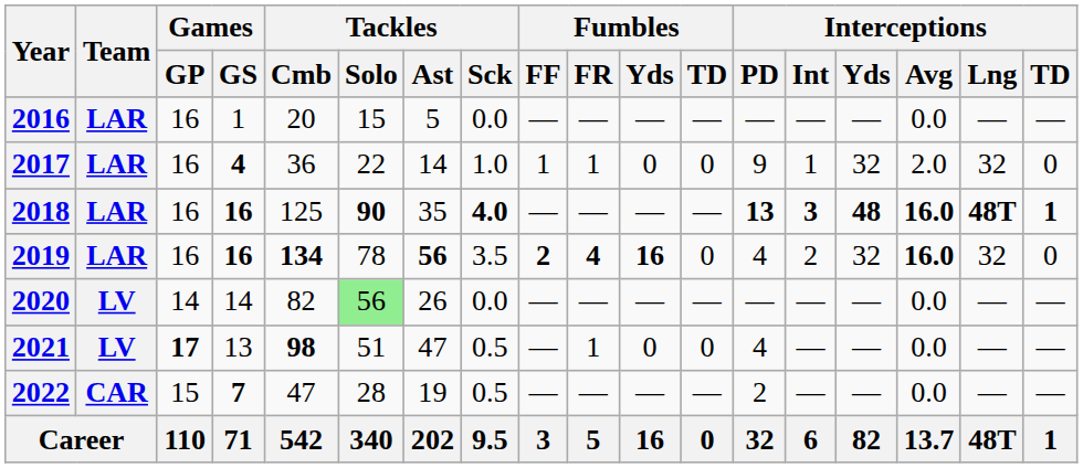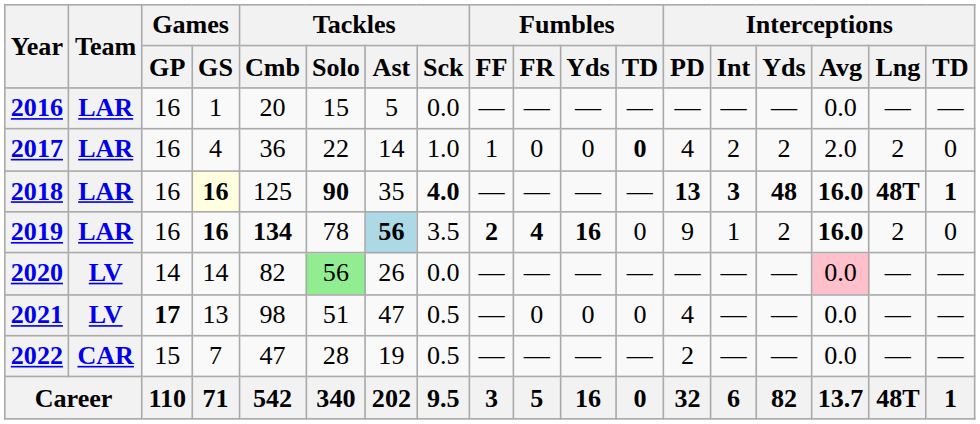2017 | Games / GS: bold -> normal
2017 | Fumbles / FR: 1 -> 0
2017 | Fumbles / TD: normal -> bold
2017 | Interceptions / PD: 9 -> 4
2017 | Interceptions / Int: 1 -> 2
2017 | Interceptions / Yds: 32 -> 2
2017 | Interceptions / Lng: 32 -> 2
2018 | Games / GS: no background -> lightyellow background
2019 | Tackles / Ast: no background -> lightblue background
2019 | Interceptions / PD: 4 -> 9
2019 | Interceptions / Int: 2 -> 1
2019 | Interceptions / Yds: 32 -> 2
2019 | Interceptions / Lng: 32 -> 2
2020 | Interceptions / Avg: no background -> pink background
2021 | Tackles / Cmb: bold -> normal
2021 | Fumbles / FR: 1 -> 0
2022 | Games / GS: bold -> normal
